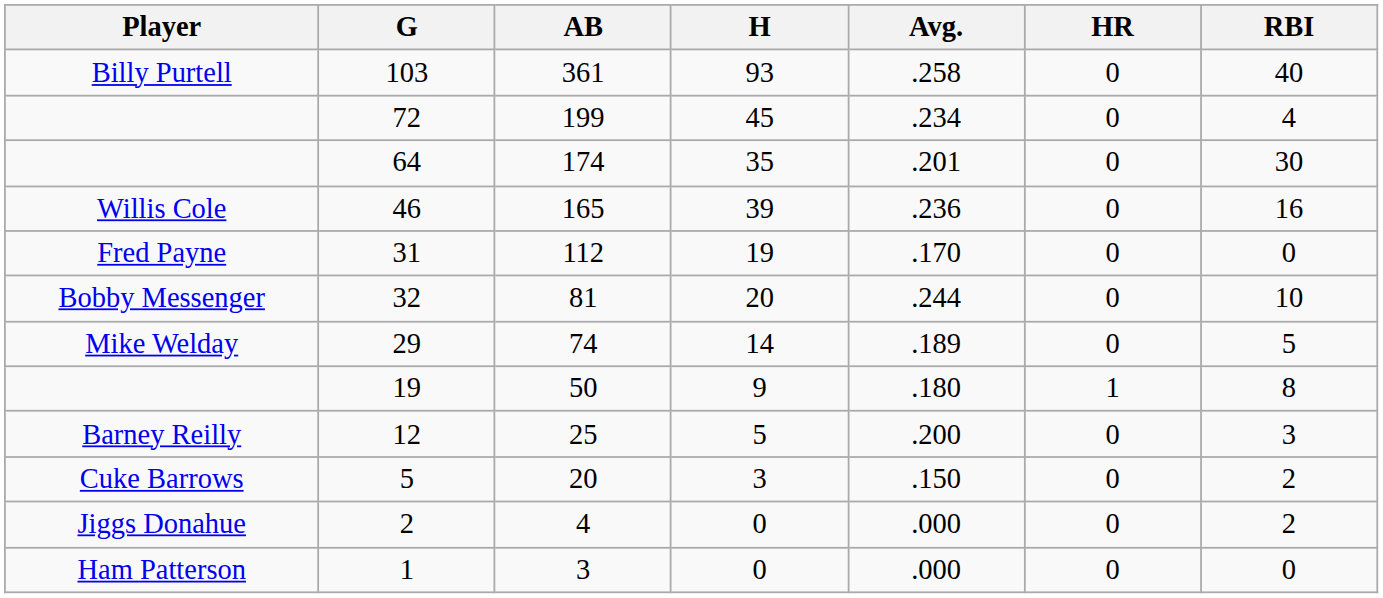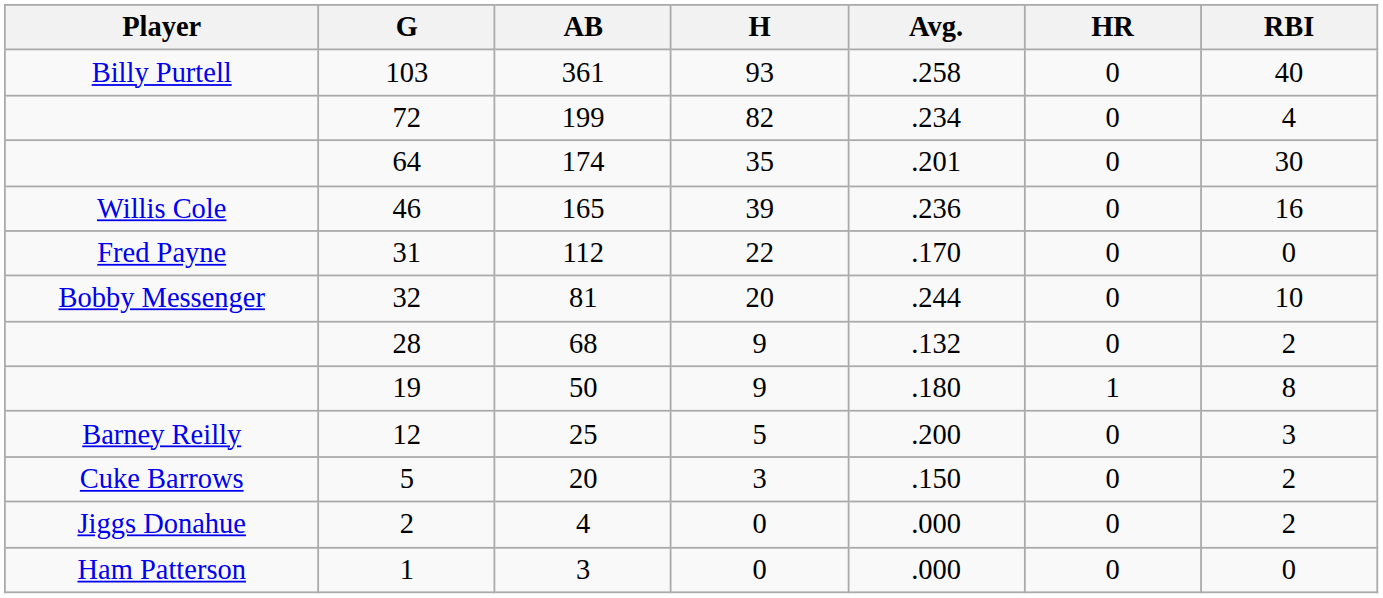72 | H: 45 -> 82
31 | H: 19 -> 22
- row: Mike Welday | 29 | 74 | 14 | .189 | 0 | 5
+ row: 28 | 68 | 9 | .132 | 0 | 2
